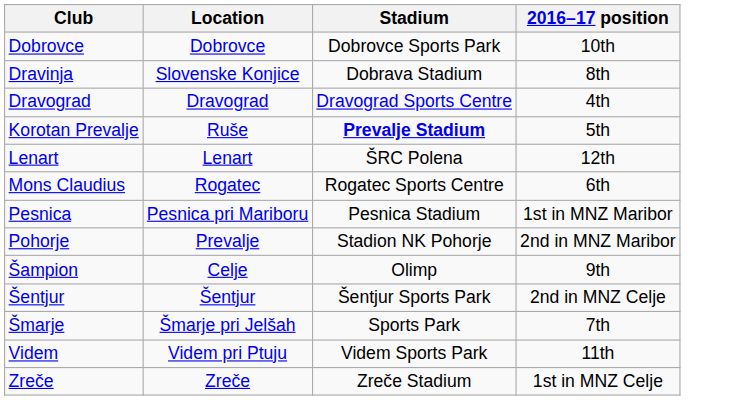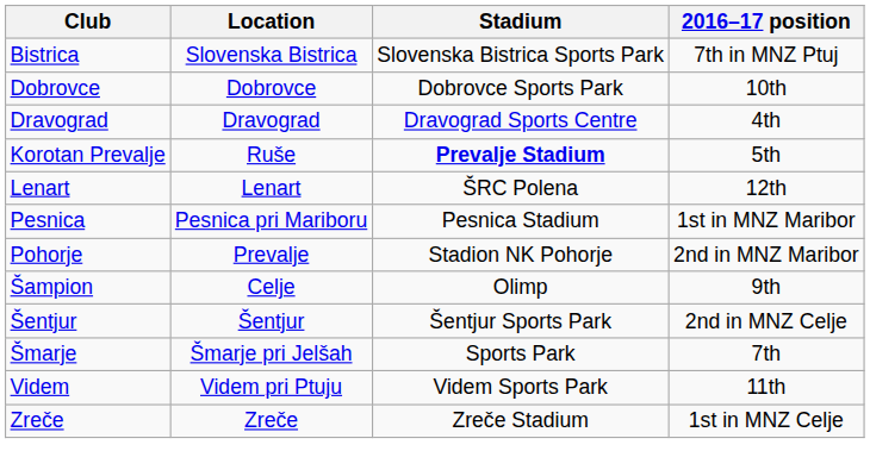+ row: Bistrica | Slovenska Bistrica | Slovenska Bistrica Sports Park | 7th in MNZ Ptuj
- row: Dravinja | Slovenske Konjice | Dobrava Stadium | 8th
- row: Mons Claudius | Rogatec | Rogatec Sports Centre | 6th
